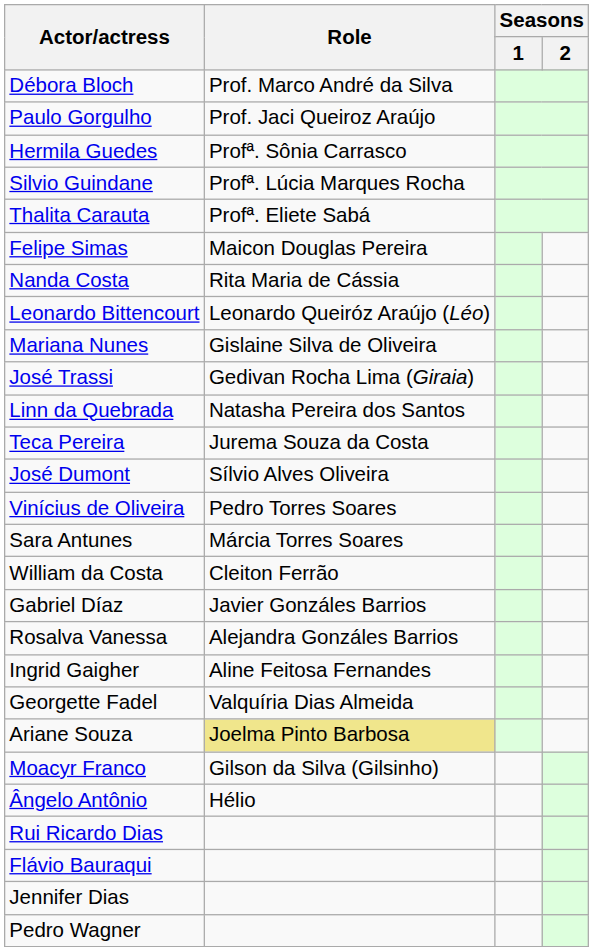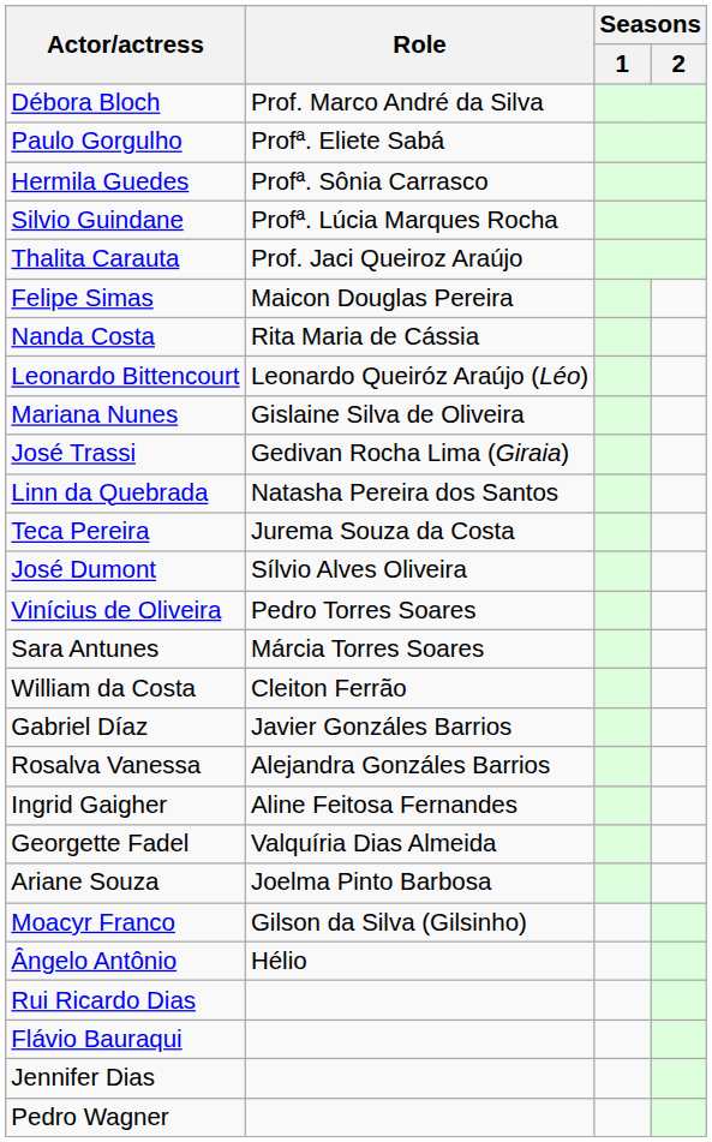Paulo Gorgulho | Role: Prof. Jaci Queiroz Araújo -> Profª. Eliete Sabá
Thalita Carauta | Role: Profª. Eliete Sabá -> Prof. Jaci Queiroz Araújo
Ariane Souza | Role: khaki background -> no background
